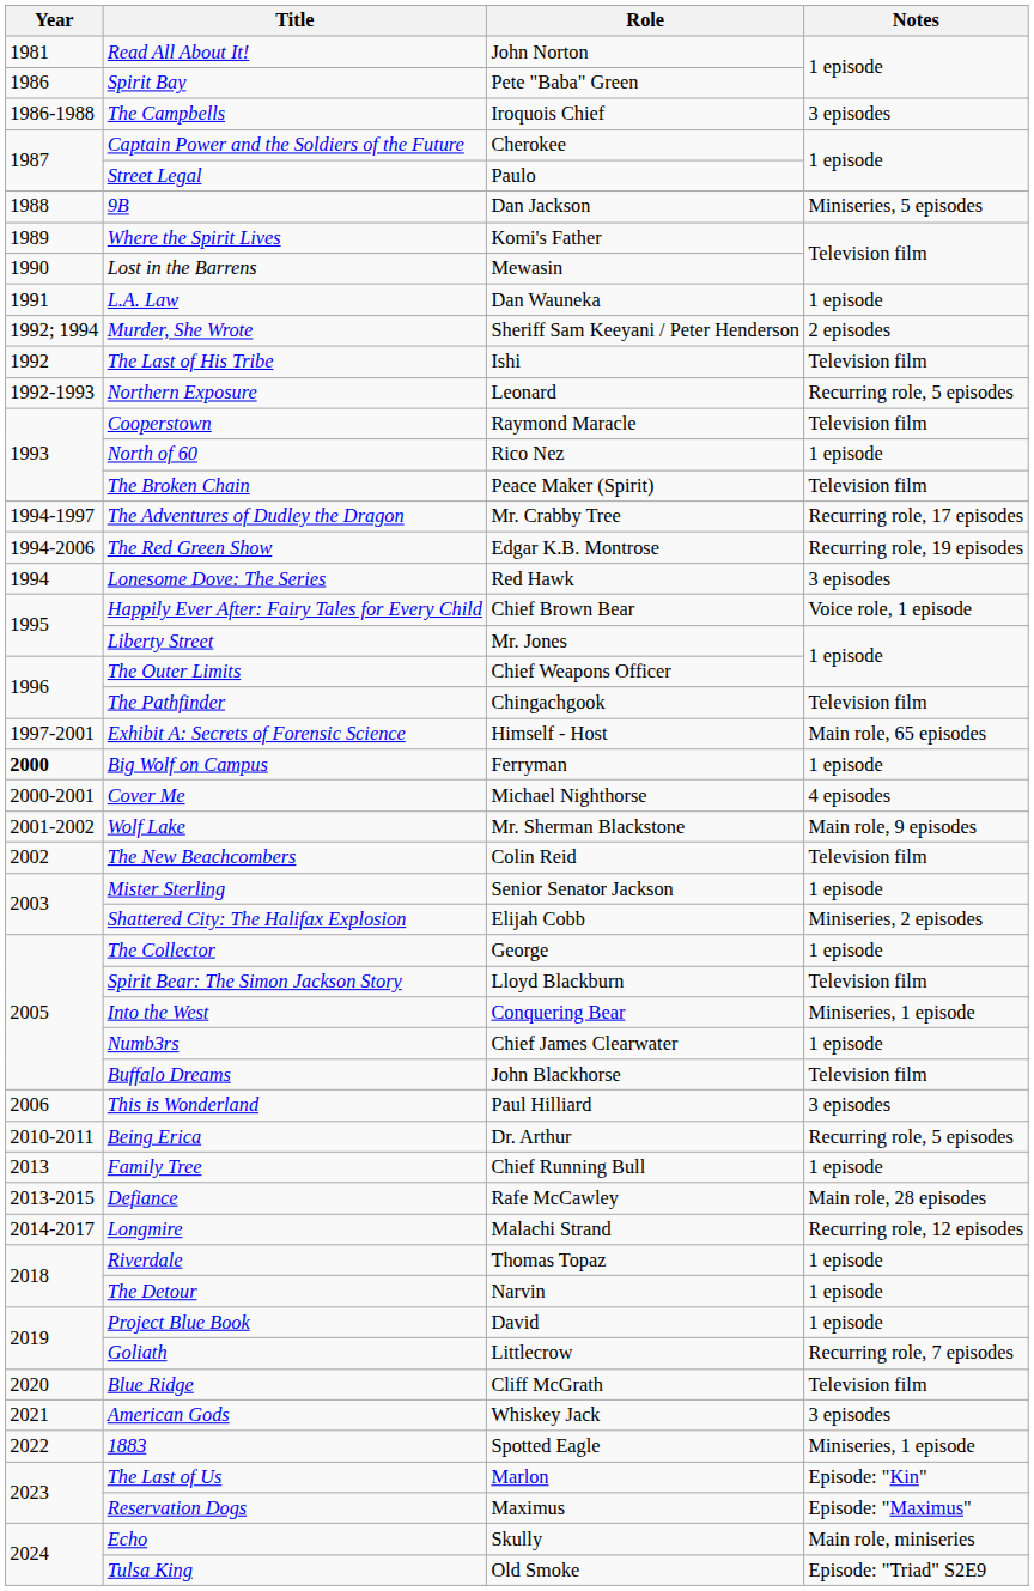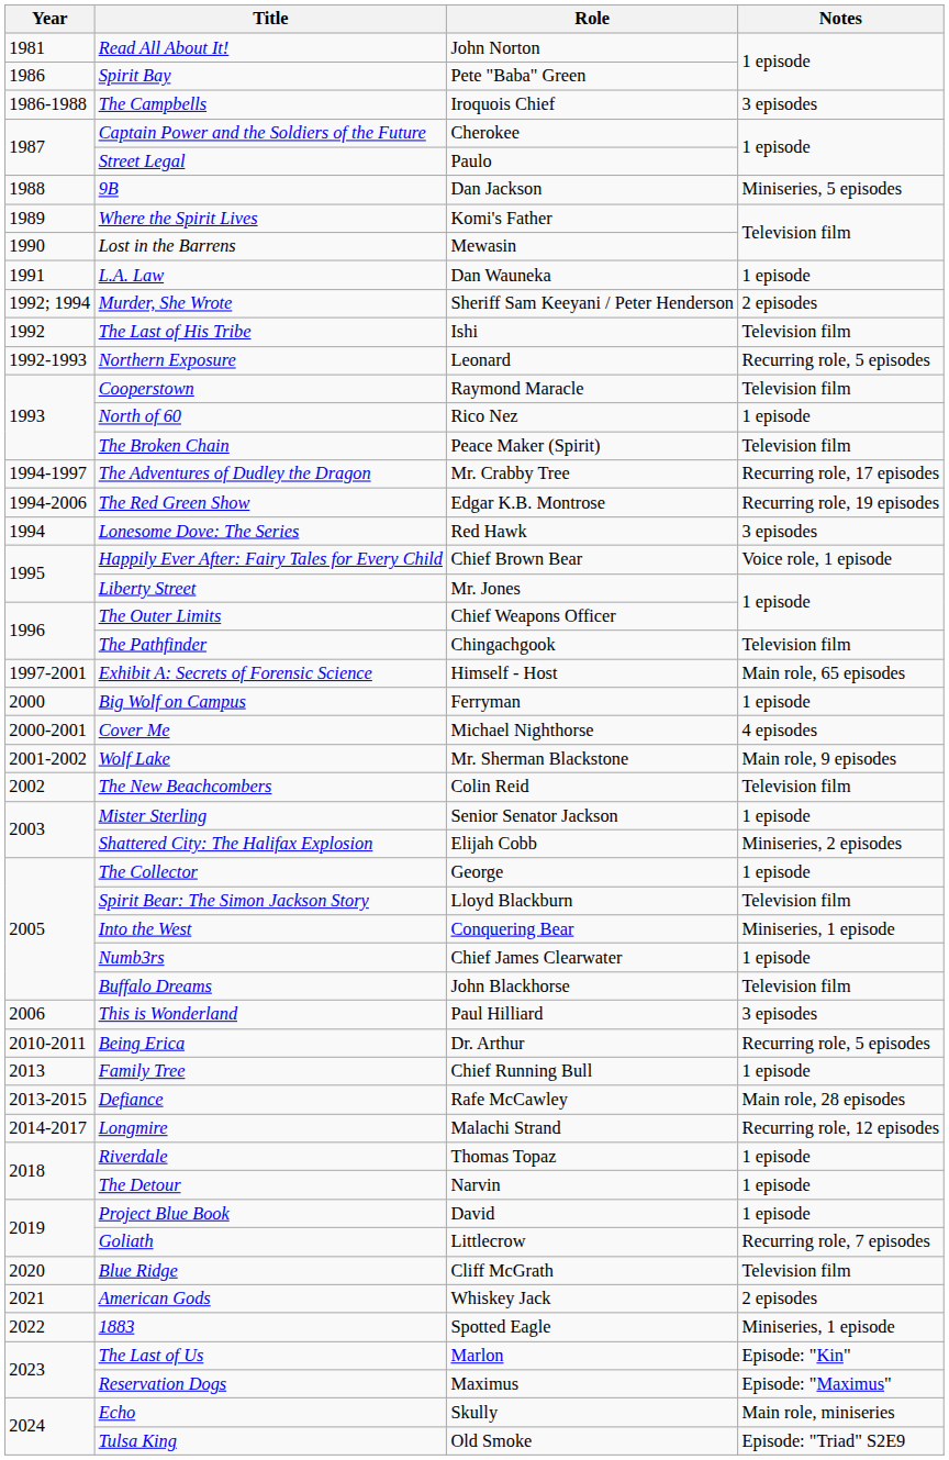Big Wolf on Campus | Year: bold -> normal
American Gods | Notes: 3 episodes -> 2 episodes
